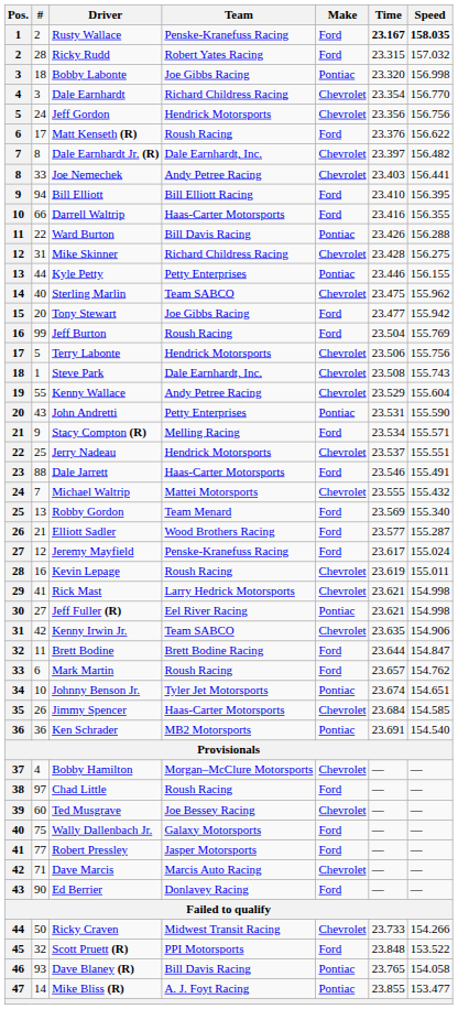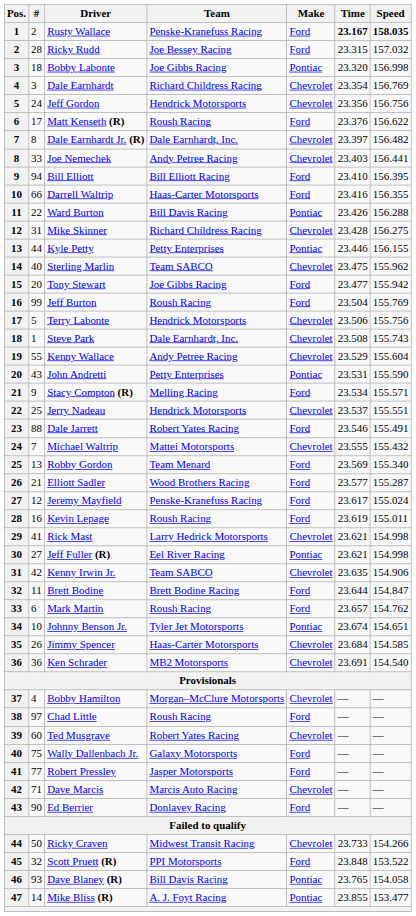Ricky Rudd | Team: Robert Yates Racing -> Joe Bessey Racing
Dale Earnhardt | Speed: 156.770 -> 156.769
Dale Jarrett | Team: Haas-Carter Motorsports -> Robert Yates Racing
Kevin Lepage | Make: Chevrolet -> Ford
Ken Schrader | Make: Pontiac -> Chevrolet
Ted Musgrave | Team: Joe Bessey Racing -> Robert Yates Racing
